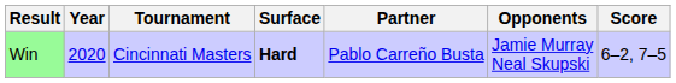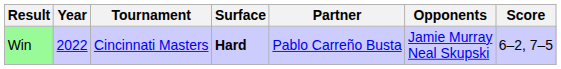Win | Year: 2020 -> 2022
